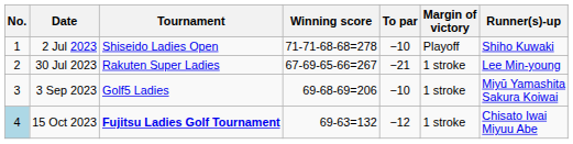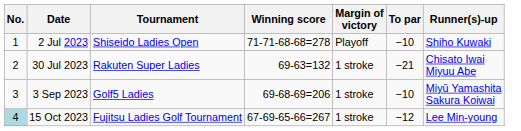columns swapped: To par <-> Margin of victory
30 Jul 2023 | Winning score: 67-69-65-66=267 -> 69-63=132
30 Jul 2023 | Runner(s)-up: Lee Min-young -> Chisato Iwai Miyuu Abe
15 Oct 2023 | Tournament: bold -> normal
15 Oct 2023 | Winning score: 69-63=132 -> 67-69-65-66=267
15 Oct 2023 | Runner(s)-up: Chisato Iwai Miyuu Abe -> Lee Min-young
